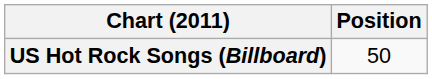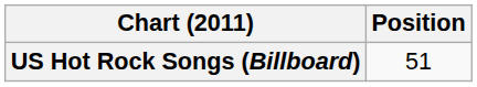US Hot Rock Songs (Billboard) | Position: 50 -> 51
